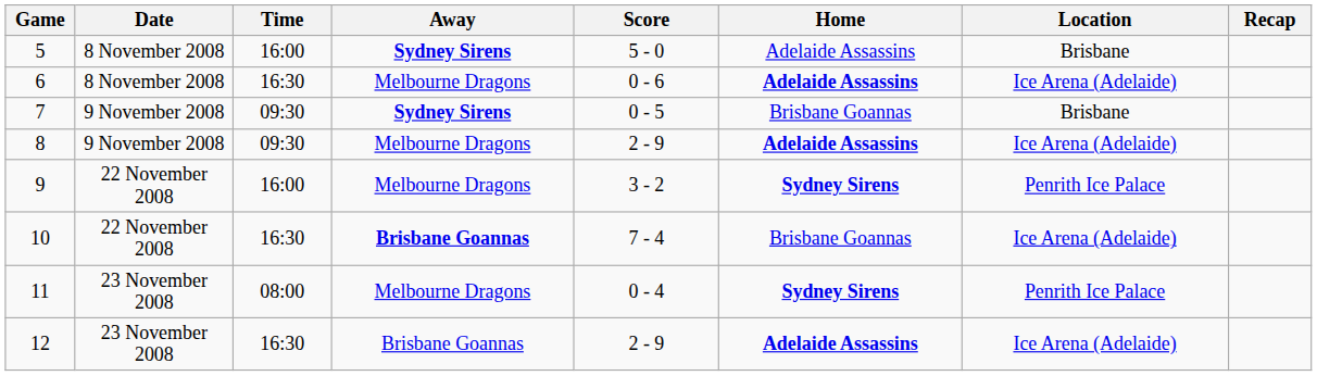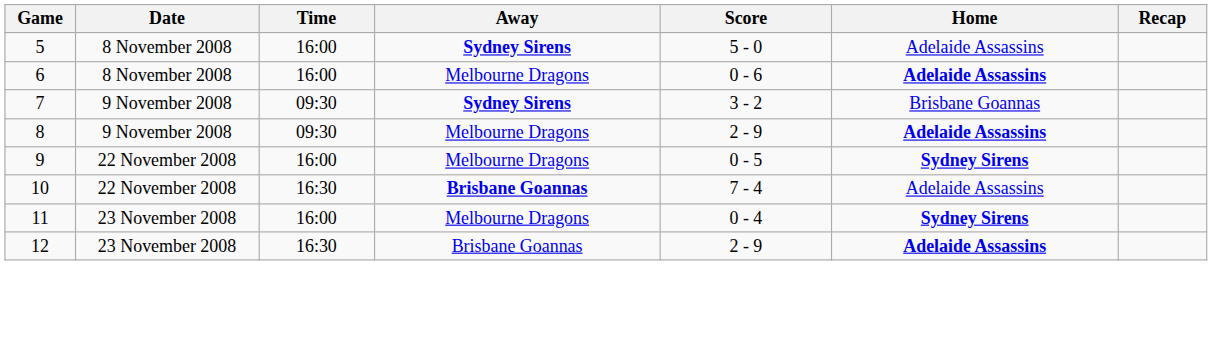- column: Location | Brisbane | Ice Arena (Adelaide) | Brisbane | Ice Arena (Adelaide) | Penrith Ice Palace | Ice Arena (Adelaide) | Penrith Ice Palace | Ice Arena (Adelaide)
6 | Time: 16:30 -> 16:00
7 | Score: 0 - 5 -> 3 - 2
9 | Score: 3 - 2 -> 0 - 5
10 | Home: Brisbane Goannas -> Adelaide Assassins
11 | Time: 08:00 -> 16:00
